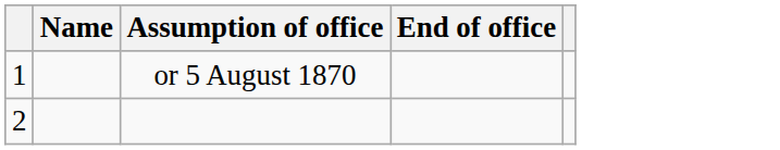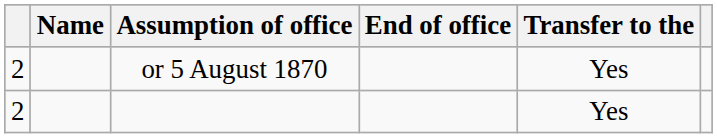+ column: Transfer to the | Yes | Yes
or 5 August 1870 | column 1: 1 -> 2
